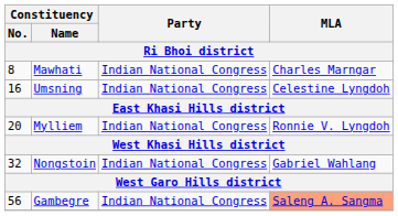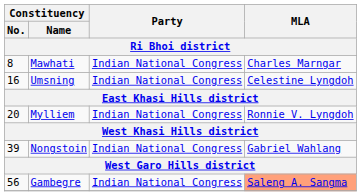Nongstoin | Constituency / No.: 32 -> 39
